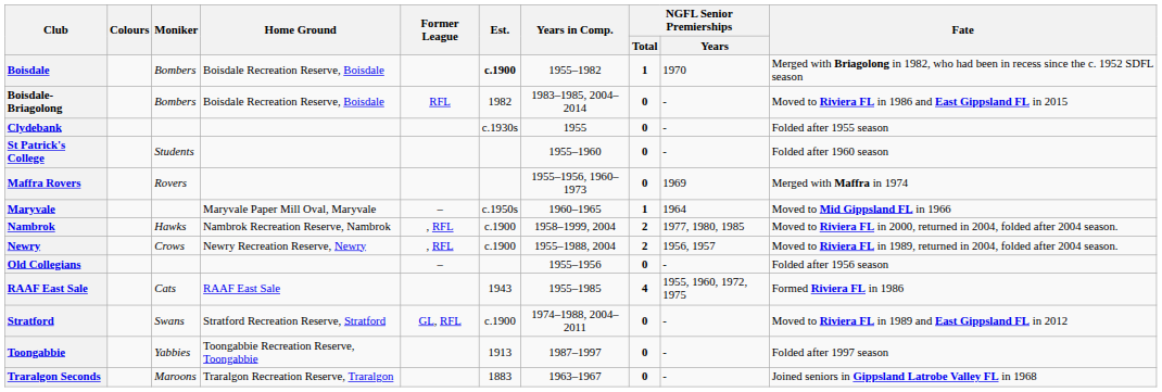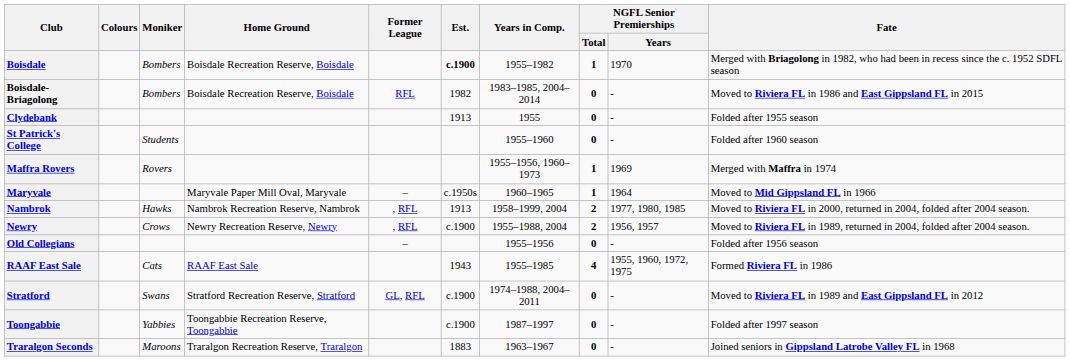Clydebank | Est.: c.1930s -> 1913
Maffra Rovers | NGFL Senior Premierships / Total: 0 -> 1
Nambrok | Est.: c.1900 -> 1913
Toongabbie | Est.: 1913 -> c.1900
